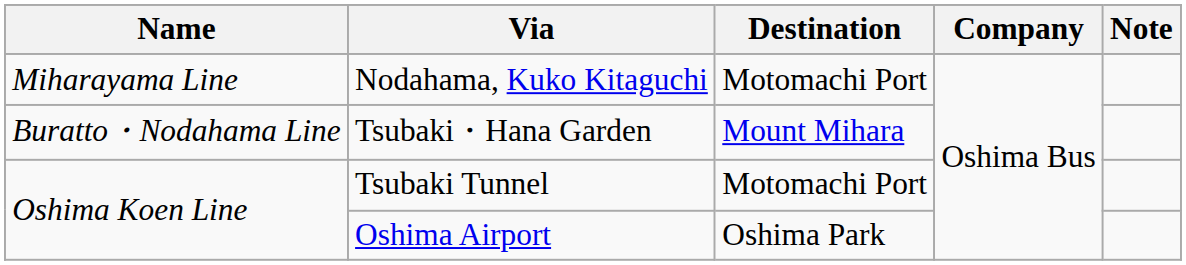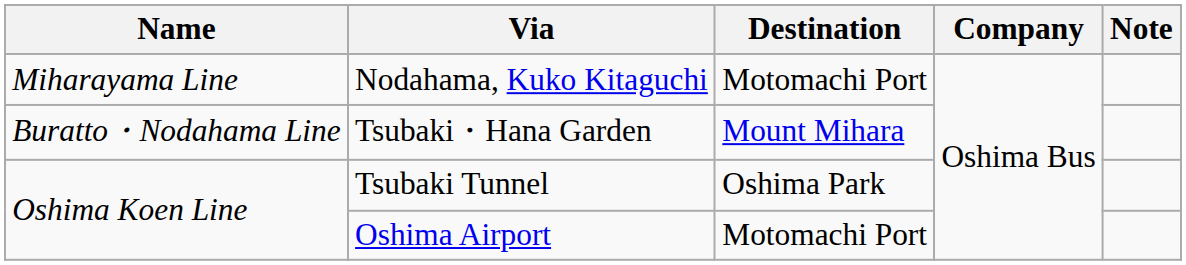Tsubaki Tunnel | Destination: Motomachi Port -> Oshima Park
Oshima Airport | Destination: Oshima Park -> Motomachi Port
